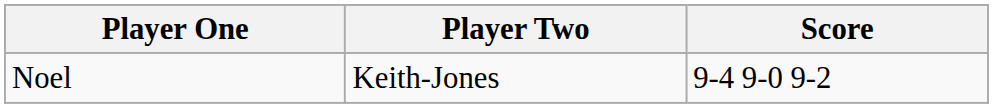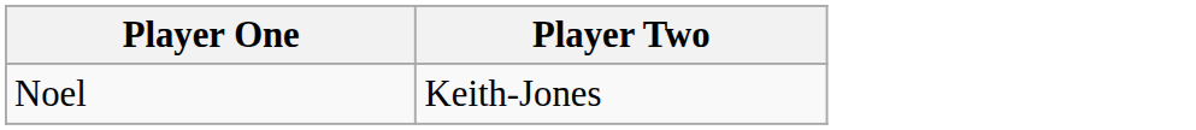- column: Score | 9-4 9-0 9-2
